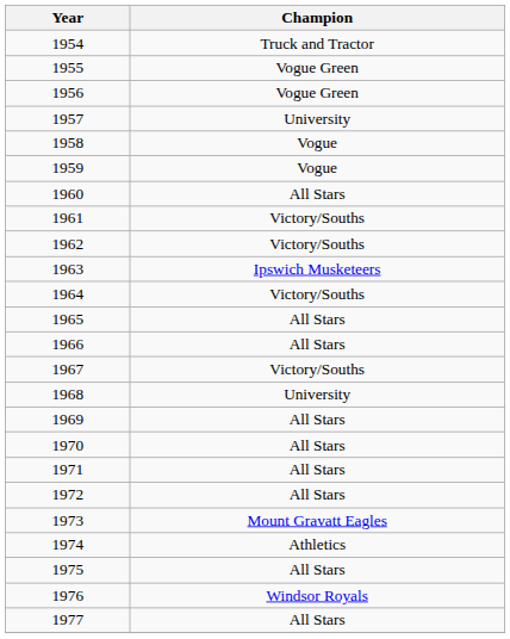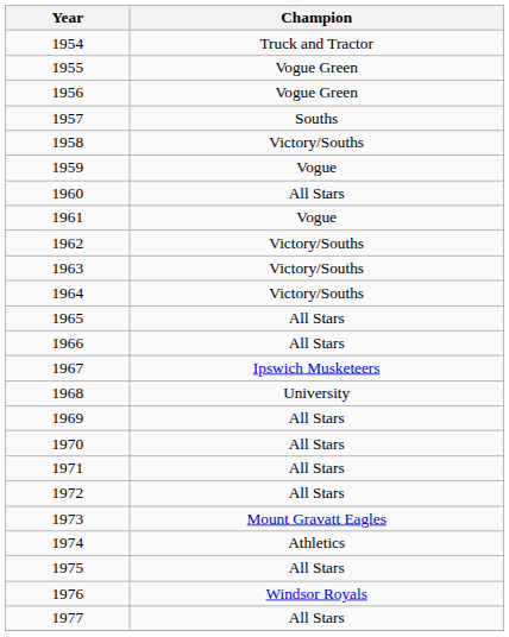1957 | Champion: University -> Souths
1958 | Champion: Vogue -> Victory/Souths
1961 | Champion: Victory/Souths -> Vogue
1963 | Champion: Ipswich Musketeers -> Victory/Souths
1967 | Champion: Victory/Souths -> Ipswich Musketeers
